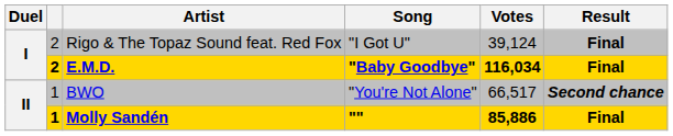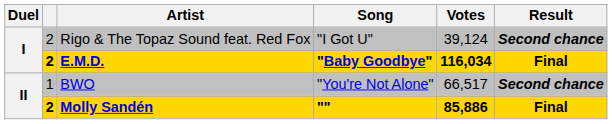Rigo & The Topaz Sound feat. Red Fox | Result: Final -> Second chance
Molly Sandén | column 2: 1 -> 2
